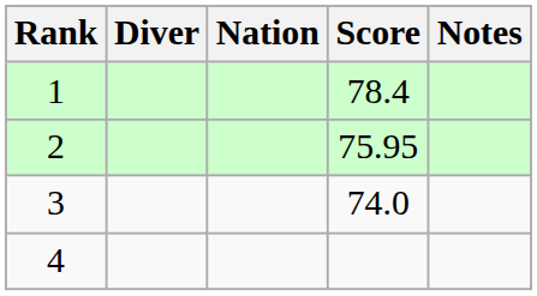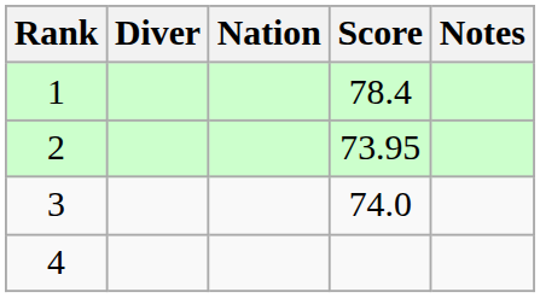2 | Score: 75.95 -> 73.95
